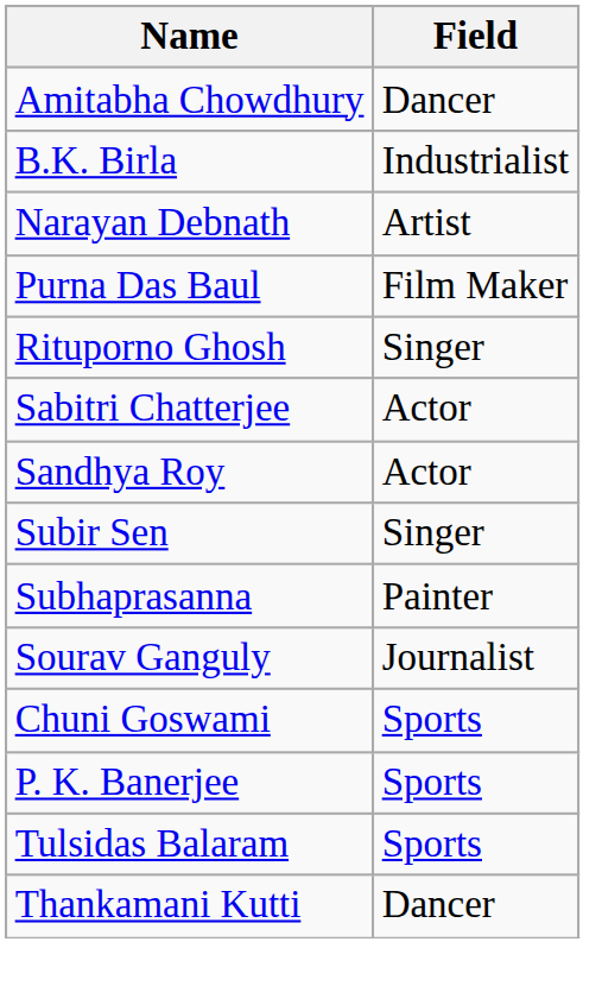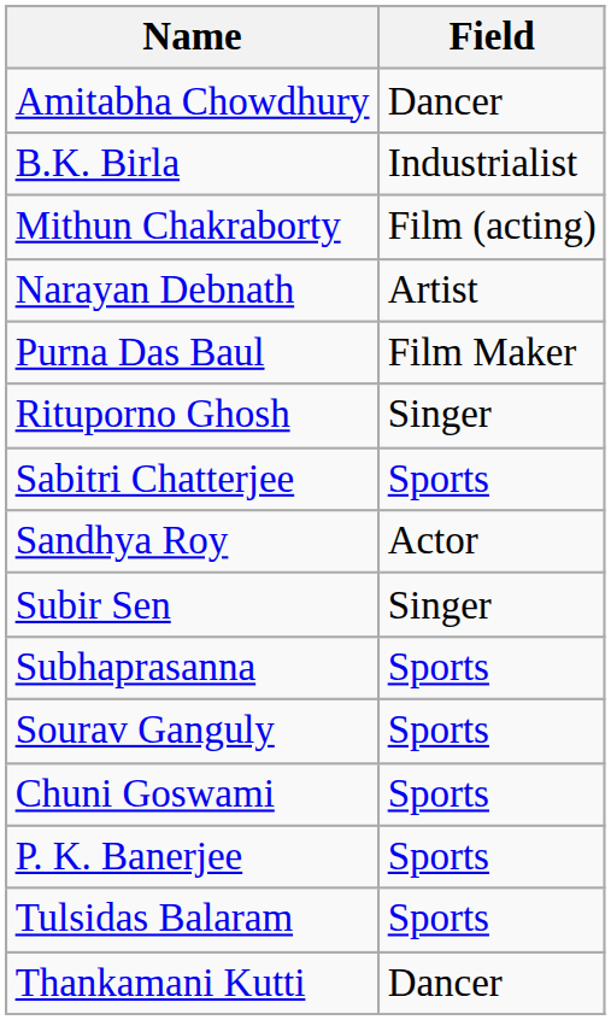+ row: Mithun Chakraborty | Film (acting)
Sabitri Chatterjee | Field: Actor -> Sports
Subhaprasanna | Field: Painter -> Sports
Sourav Ganguly | Field: Journalist -> Sports
